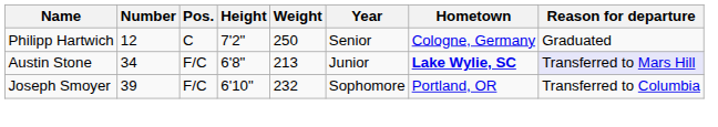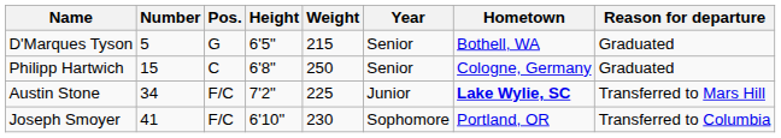+ row: D'Marques Tyson | 5 | G | 6'5" | 215 | Senior | Bothell, WA | Graduated
Philipp Hartwich | Number: 12 -> 15
Philipp Hartwich | Height: 7'2" -> 6'8"
Austin Stone | Height: 6'8" -> 7'2"
Austin Stone | Weight: 213 -> 225
Austin Stone | Reason for departure: lavender background -> no background
Joseph Smoyer | Number: 39 -> 41
Joseph Smoyer | Weight: 232 -> 230
